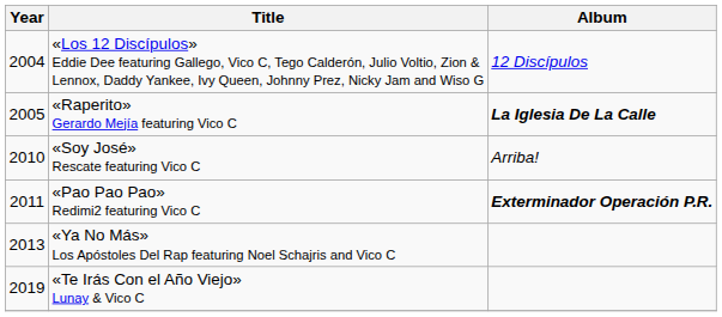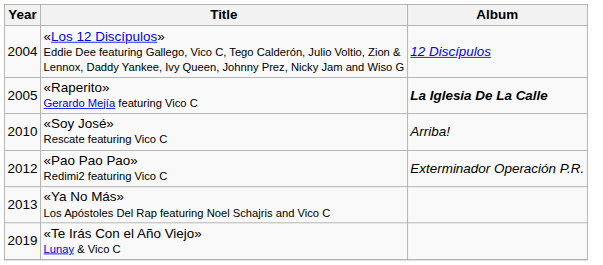«Pao Pao Pao» Redimi2 featuring Vico C | Year: 2011 -> 2012
«Pao Pao Pao» Redimi2 featuring Vico C | Album: bold -> normal
